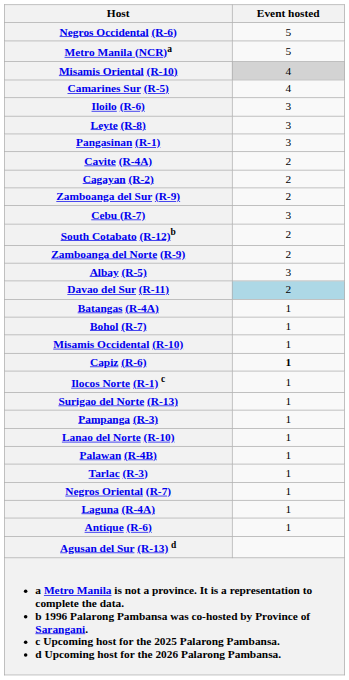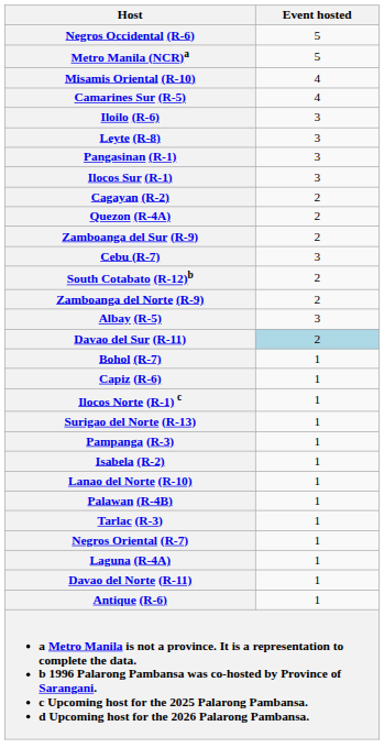Misamis Oriental (R-10) | Event hosted: lightgrey background -> no background
+ row: Ilocos Sur (R-1) | 3
- row: Cavite (R-4A) | 2
+ row: Quezon (R-4A) | 2
- row: Batangas (R-4A) | 1
- row: Misamis Occidental (R-10) | 1
Capiz (R-6) | Event hosted: bold -> normal
+ row: Isabela (R-2) | 1
+ row: Davao del Norte (R-11) | 1
- row: Agusan del Sur (R-13) d
